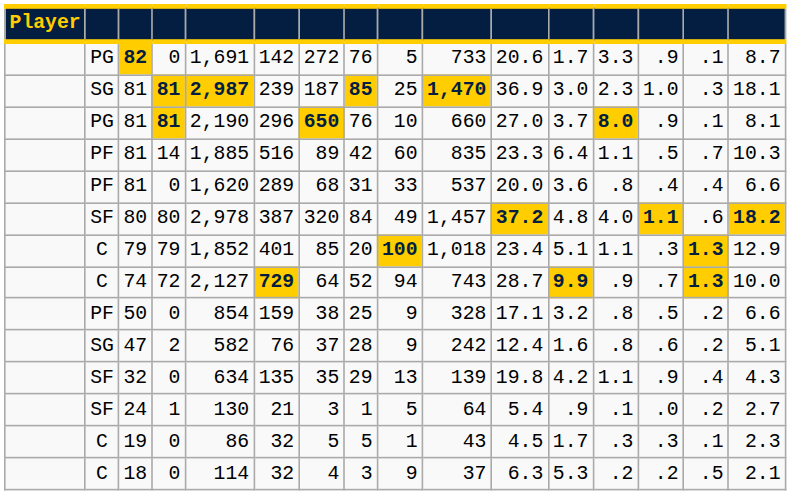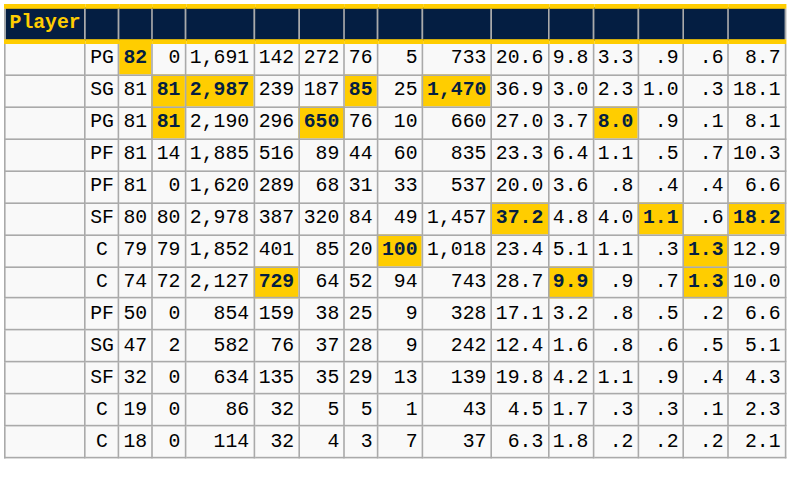82 | column 12: 1.7 -> 9.8
82 | column 15: .1 -> .6
81 / 14 | column 8: 42 -> 44
47 | column 15: .2 -> .5
- row: SF | 24 | 1 | 130 | 21 | 3 | 1 | 5 | 64 | 5.4 | .9 | .1 | .0 | .2 | 2.7
18 | column 9: 9 -> 7
18 | column 12: 5.3 -> 1.8
18 | column 15: .5 -> .2
